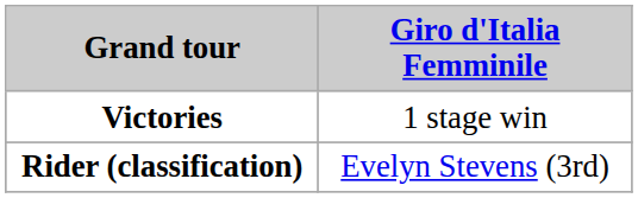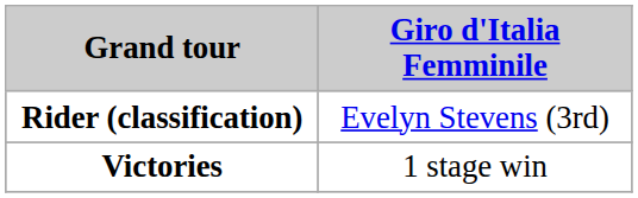rows swapped: Rider (classification) <-> Victories
